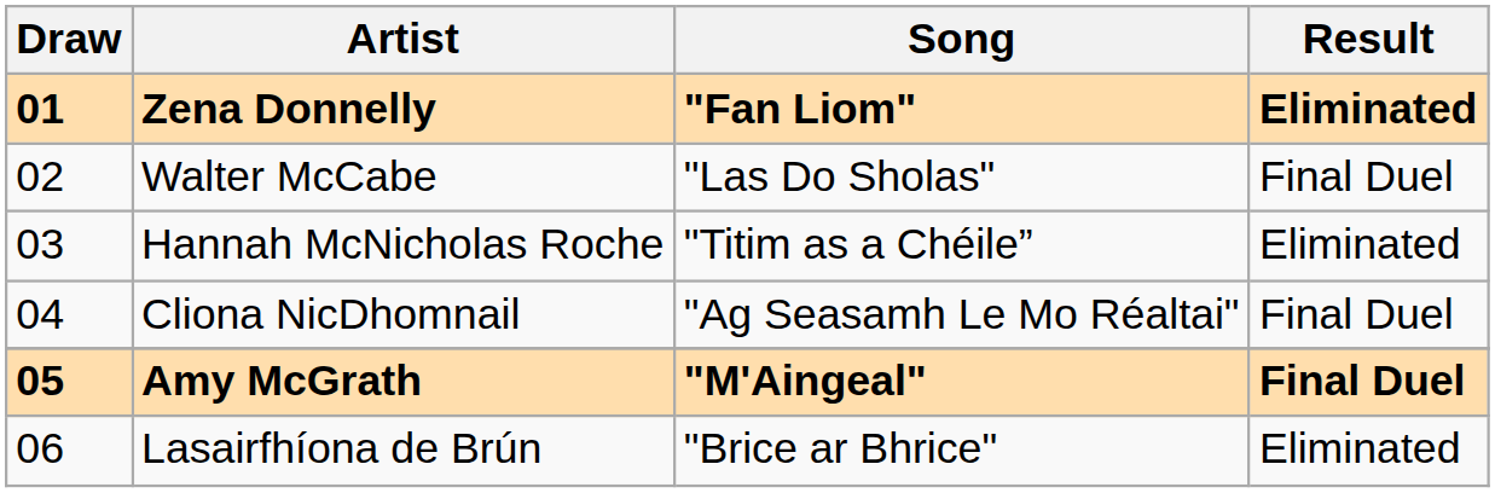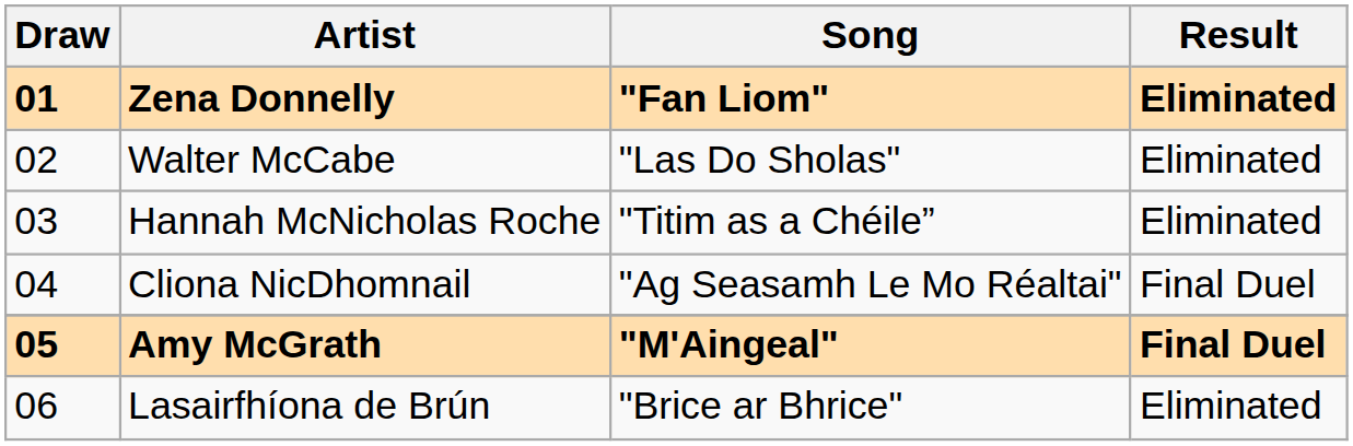Walter McCabe | Result: Final Duel -> Eliminated
